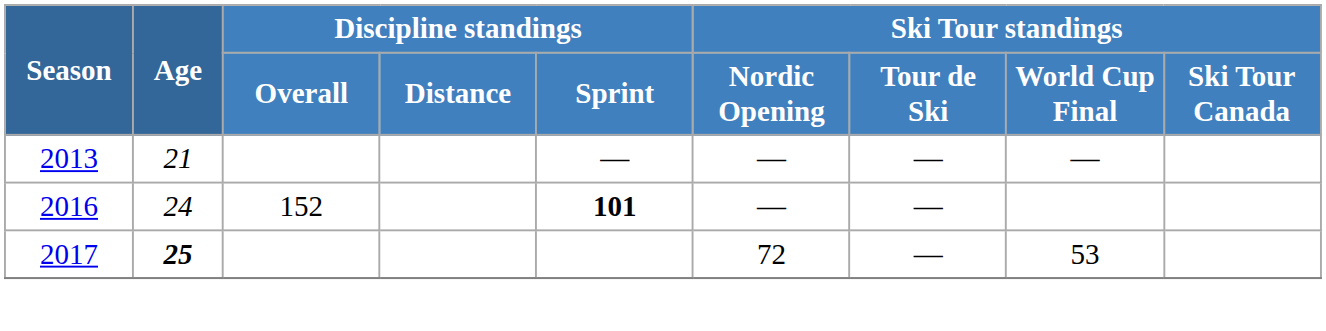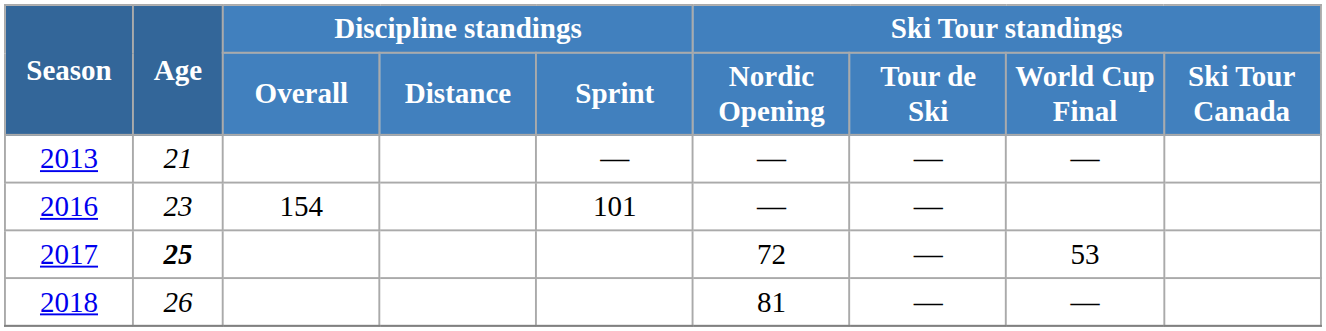2016 | Age: 24 -> 23
2016 | Discipline standings / Overall: 152 -> 154
2016 | Discipline standings / Sprint: bold -> normal
+ row: 2018 | 26 | 81 | — | —
